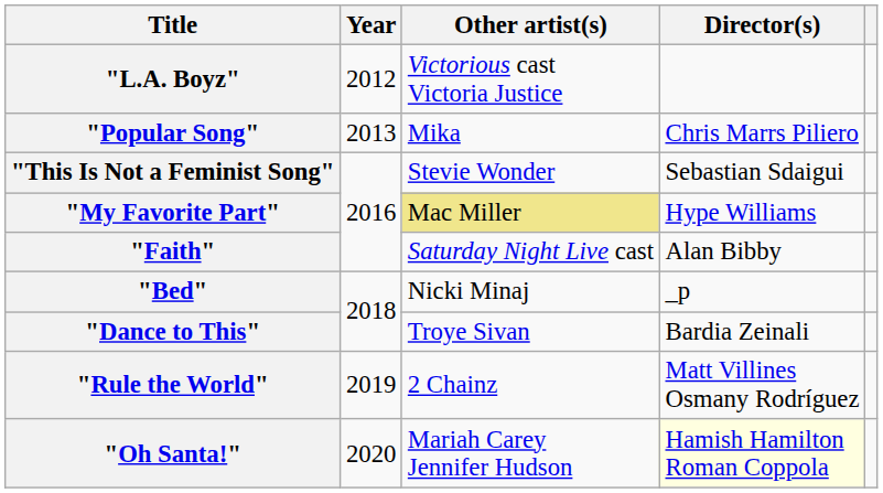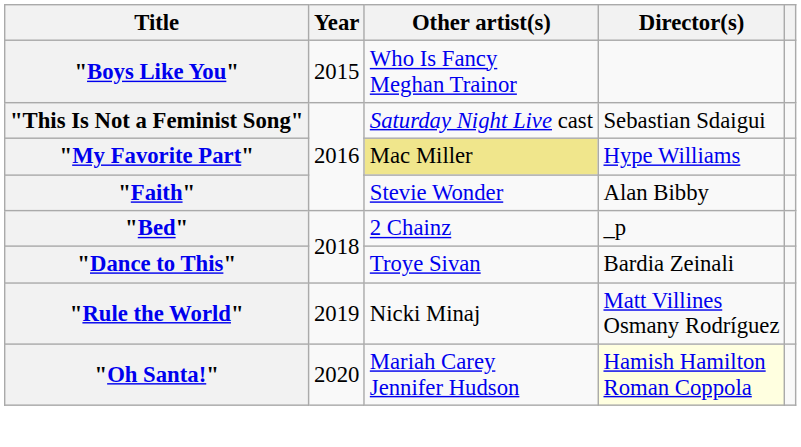- row: "L.A. Boyz" | 2012 | Victorious cast Victoria Justice
- row: "Popular Song" | 2013 | Mika | Chris Marrs Piliero
+ row: "Boys Like You" | 2015 | Who Is Fancy Meghan Trainor
"This Is Not a Feminist Song" | Other artist(s): Stevie Wonder -> Saturday Night Live cast
"Faith" | Other artist(s): Saturday Night Live cast -> Stevie Wonder
"Bed" | Other artist(s): Nicki Minaj -> 2 Chainz
"Rule the World" | Other artist(s): 2 Chainz -> Nicki Minaj
